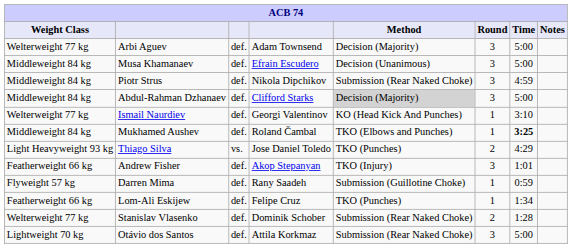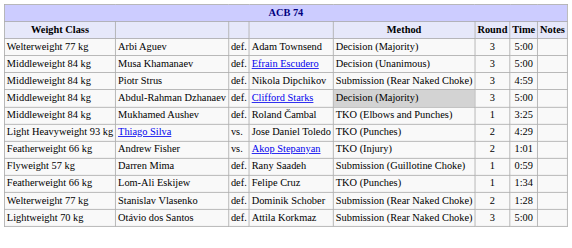- row: Welterweight 77 kg | Ismail Naurdiev | def. | Georgi Valentinov | KO (Head Kick And Punches) | 1 | 3:10
Mukhamed Aushev | Time: bold -> normal
Andrew Fisher | column 3: def. -> vs.
Andrew Fisher | Round: 3 -> 2
